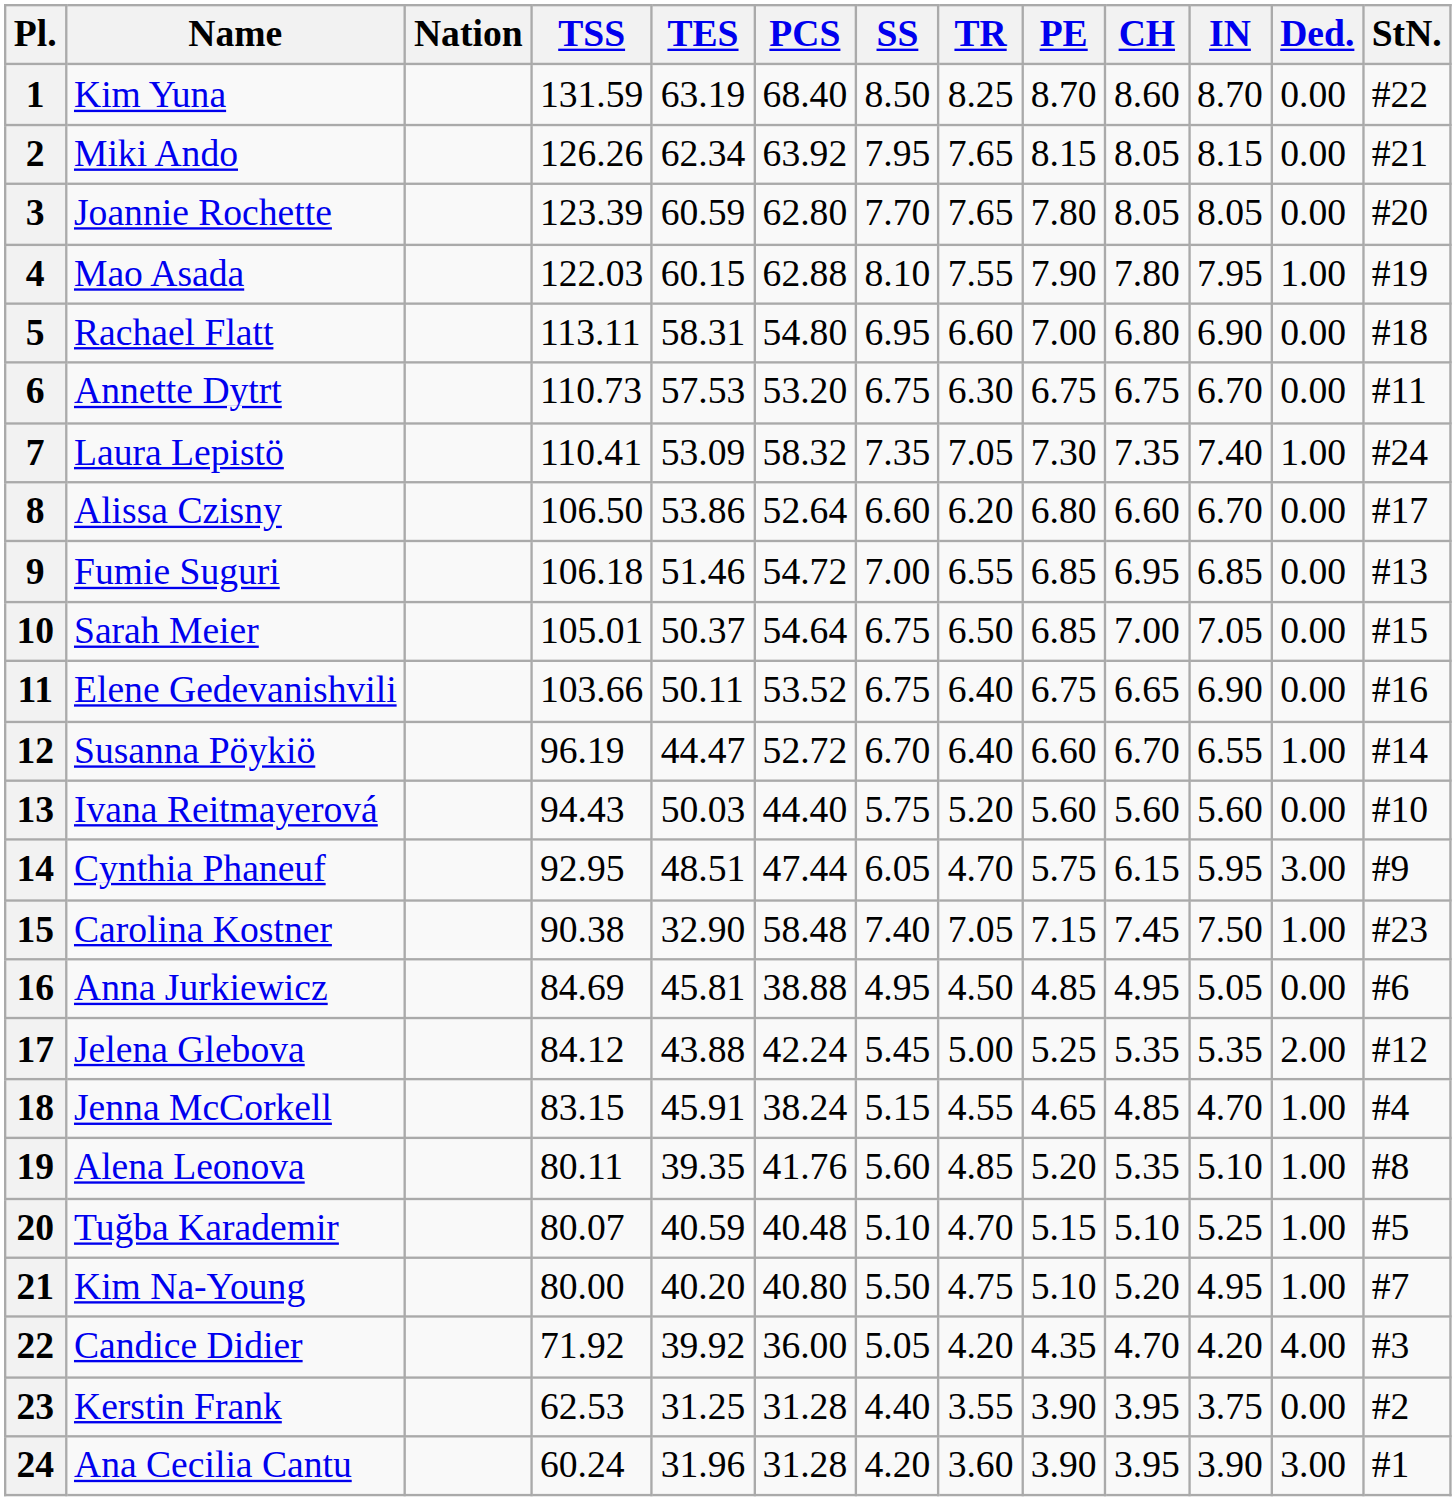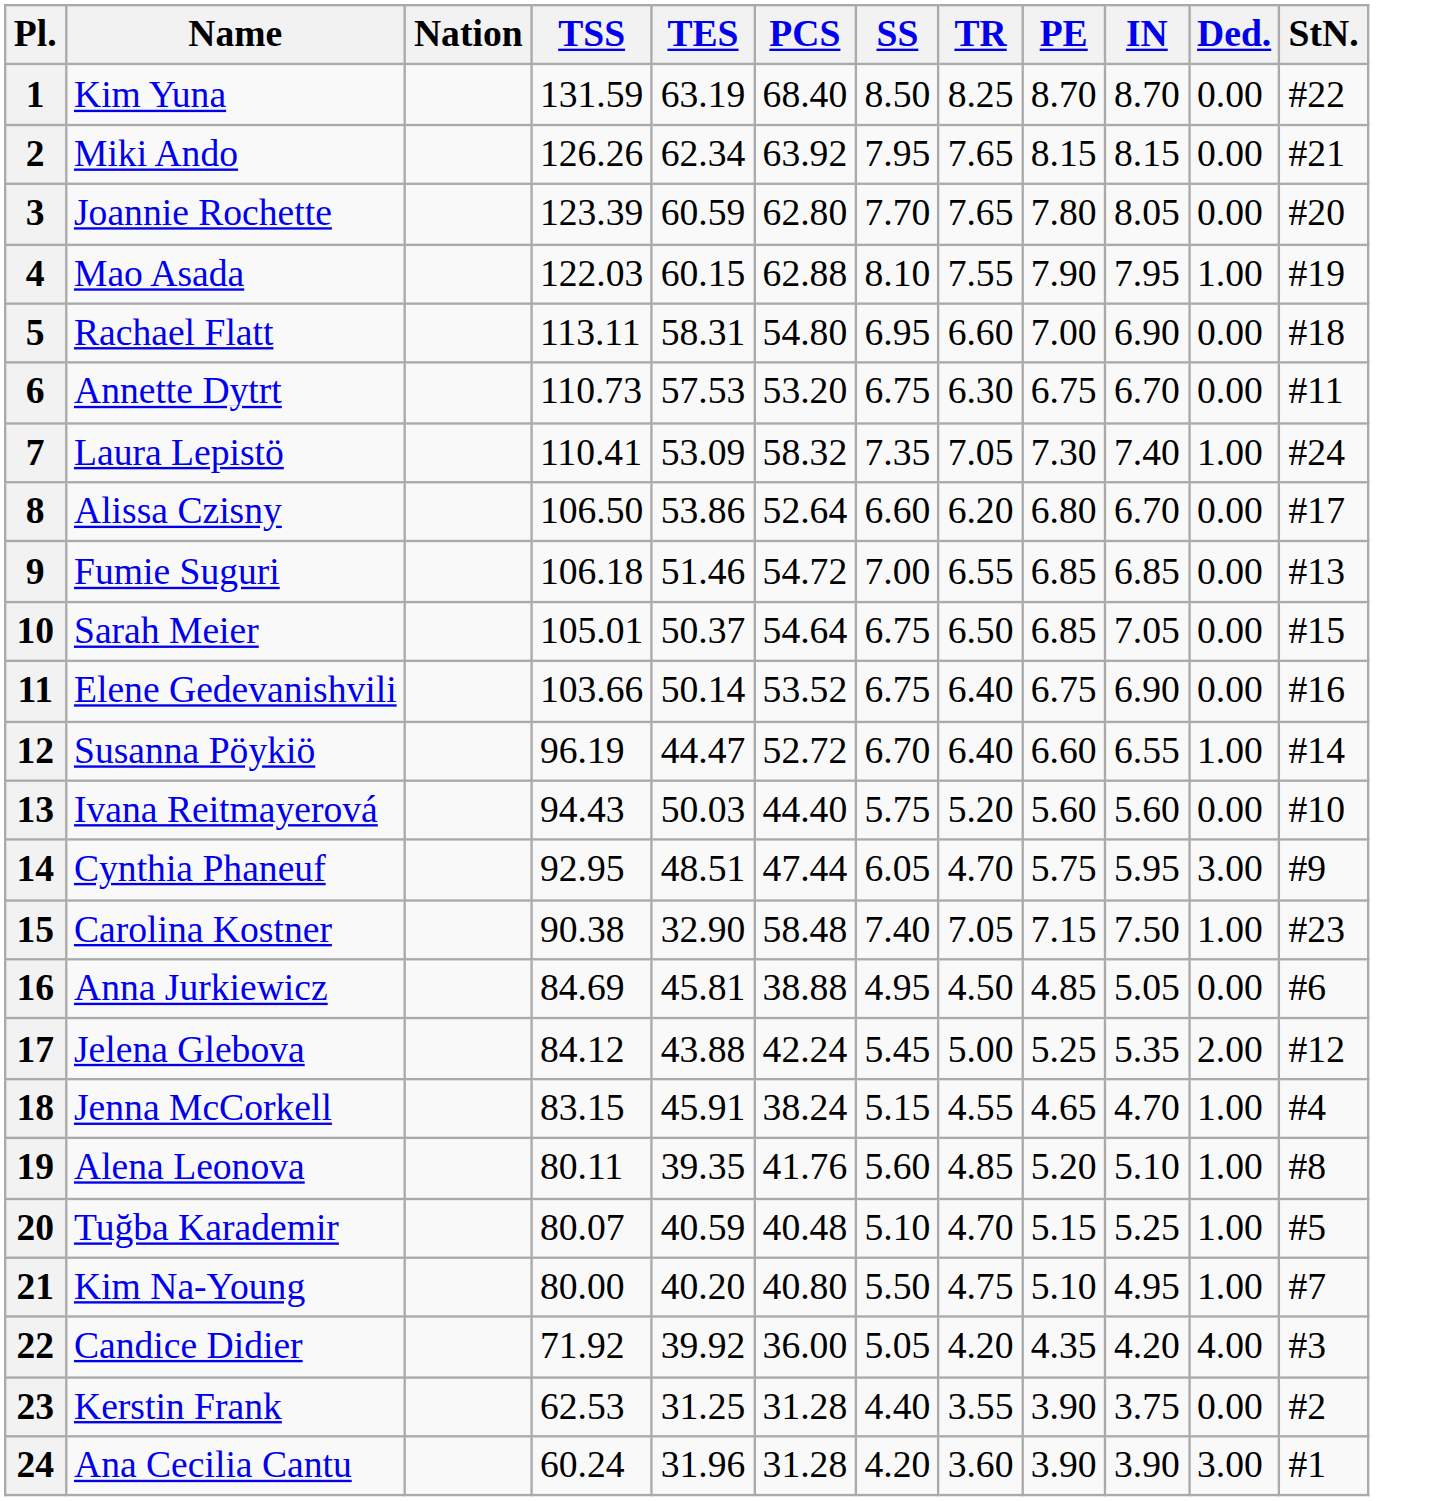- column: CH | 8.60 | 8.05 | 8.05 | 7.80 | 6.80 | 6.75 | 7.35 | 6.60 | 6.95 | 7.00 | 6.65 | 6.70 | 5.60 | 6.15 | 7.45 | 4.95 | 5.35 | 4.85 | 5.35 | 5.10 | 5.20 | 4.70 | 3.95 | 3.95
11 | TES: 50.11 -> 50.14
